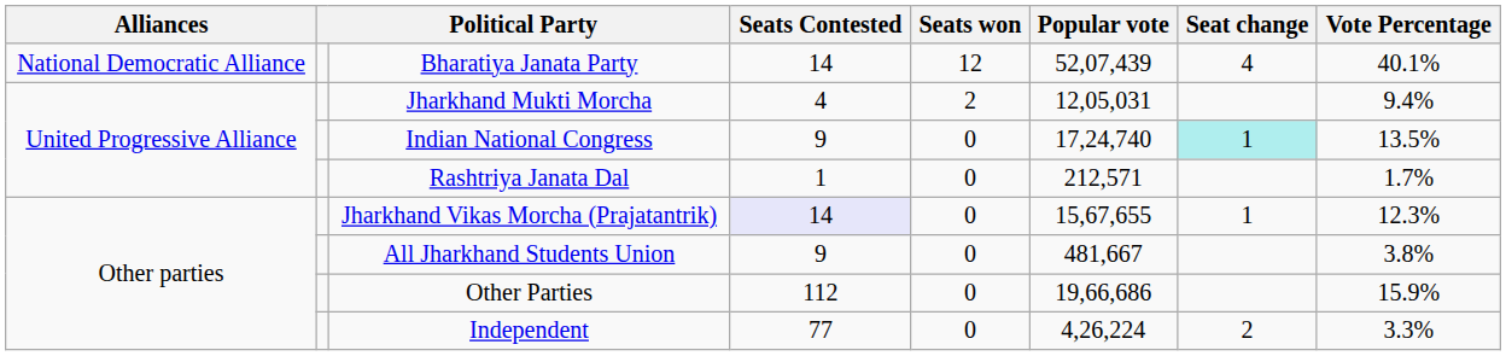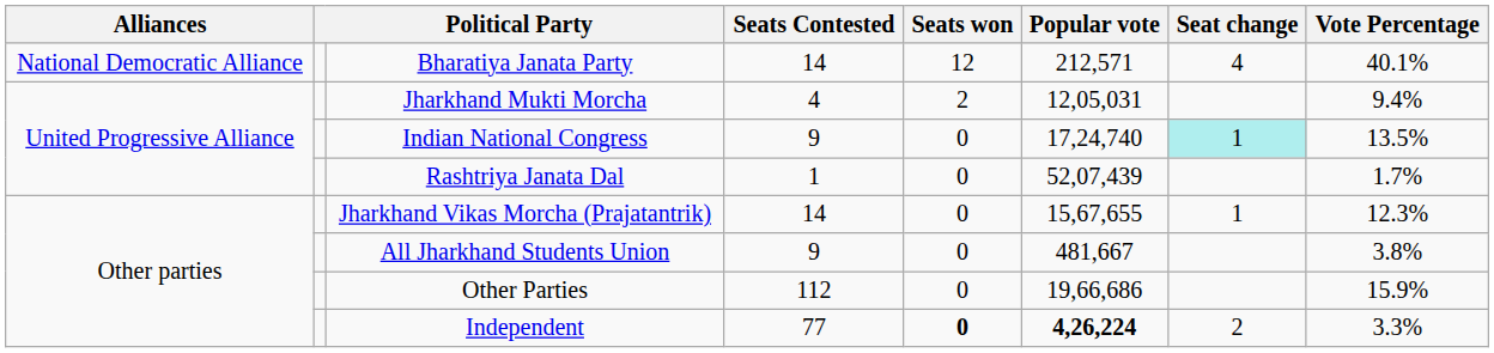Bharatiya Janata Party | Popular vote: 52,07,439 -> 212,571
Rashtriya Janata Dal | Popular vote: 212,571 -> 52,07,439
Jharkhand Vikas Morcha (Prajatantrik) | Seats Contested: lavender background -> no background
Independent | Seats won: normal -> bold
Independent | Popular vote: normal -> bold
